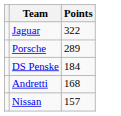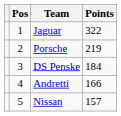+ column: Pos | 1 | 2 | 3 | 4 | 5
Porsche | Points: 289 -> 219
Andretti | Points: 168 -> 166
